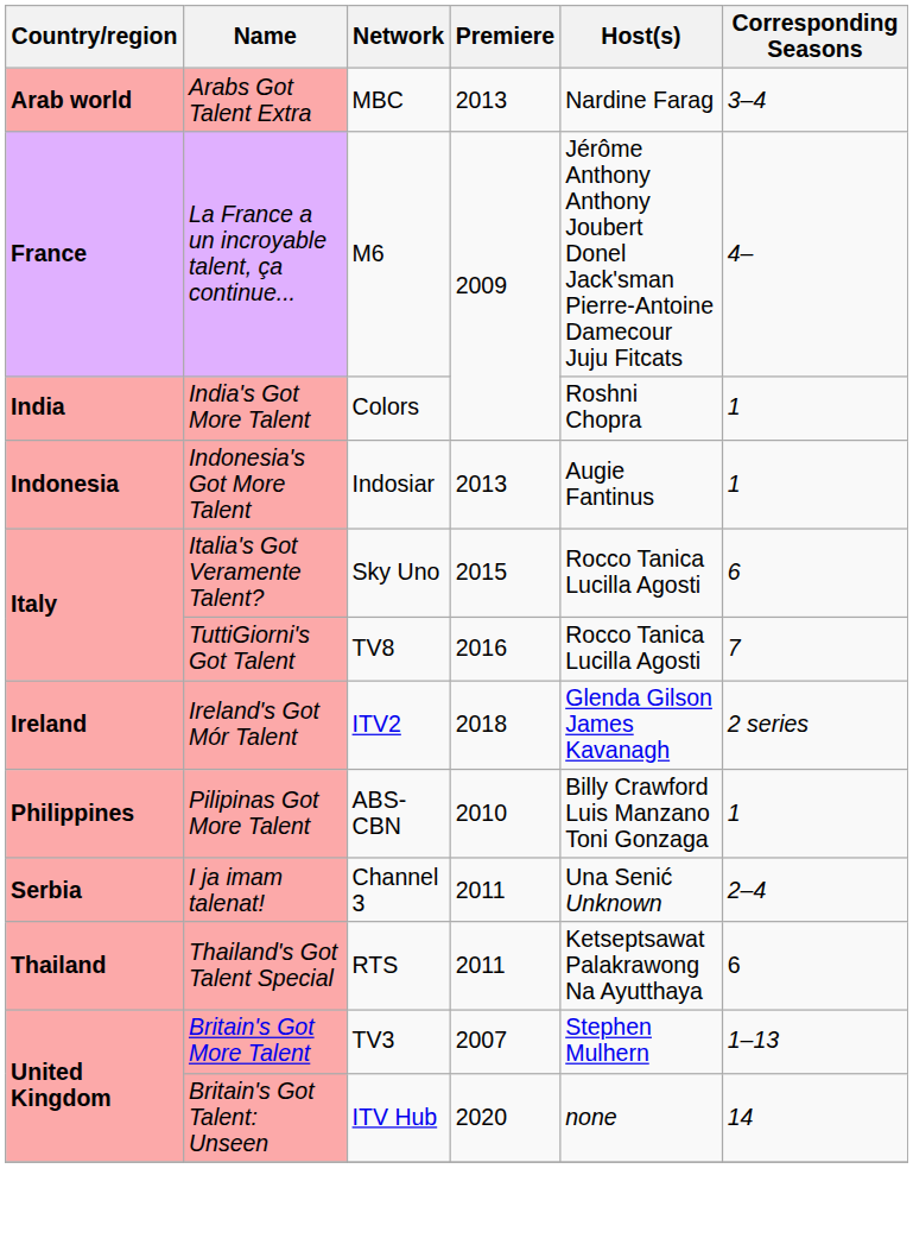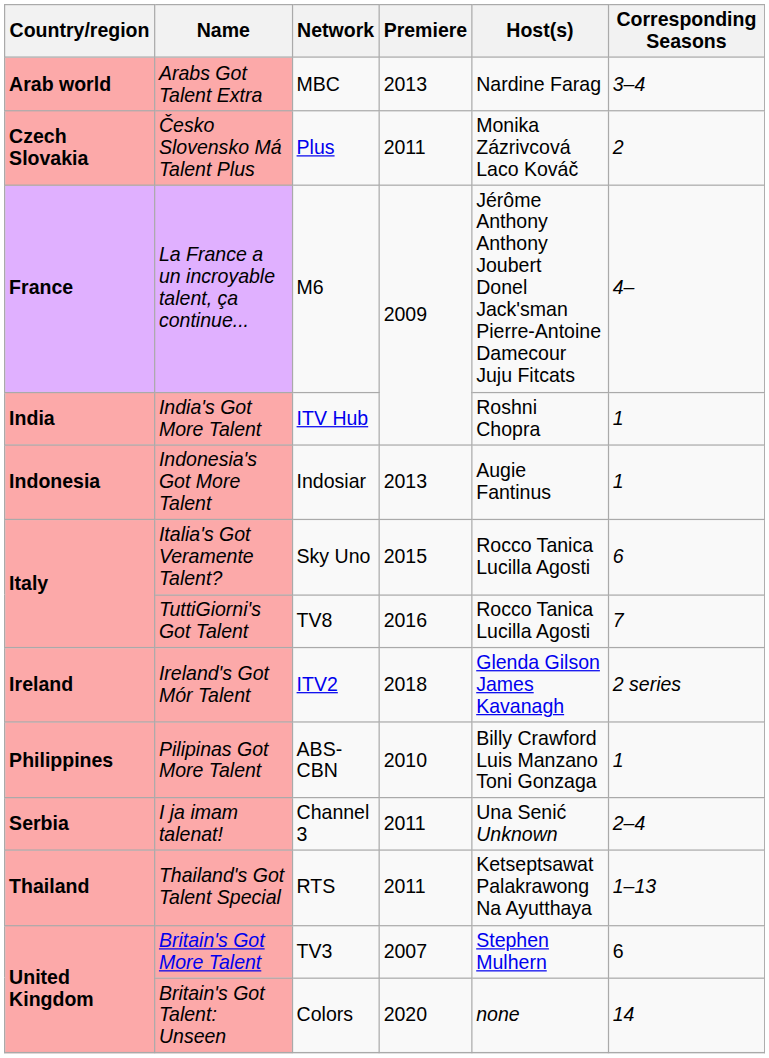+ row: Czech Slovakia | Česko Slovensko Má Talent Plus | Plus | 2011 | Monika Zázrivcová Laco Kováč | 2
India's Got More Talent | Network: Colors -> ITV Hub
Thailand's Got Talent Special | Corresponding Seasons: 6 -> 1–13
Britain's Got More Talent | Corresponding Seasons: 1–13 -> 6
Britain's Got Talent: Unseen | Network: ITV Hub -> Colors
